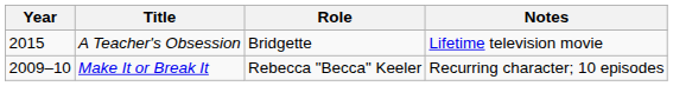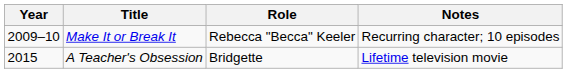rows swapped: Make It or Break It <-> A Teacher's Obsession
